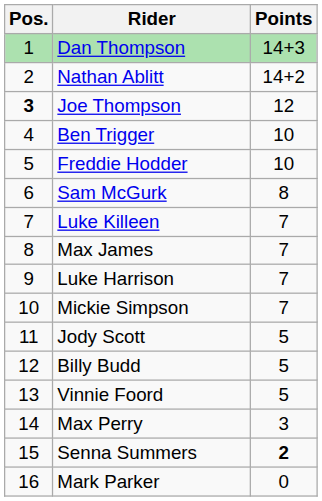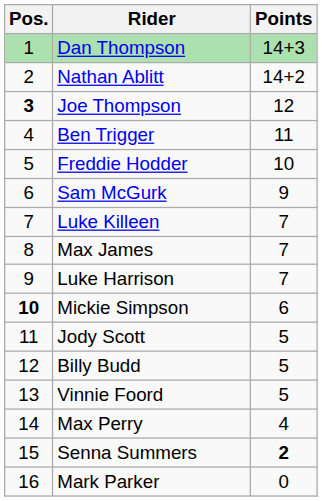Ben Trigger | Points: 10 -> 11
Sam McGurk | Points: 8 -> 9
Mickie Simpson | Pos.: normal -> bold
Mickie Simpson | Points: 7 -> 6
Max Perry | Points: 3 -> 4
